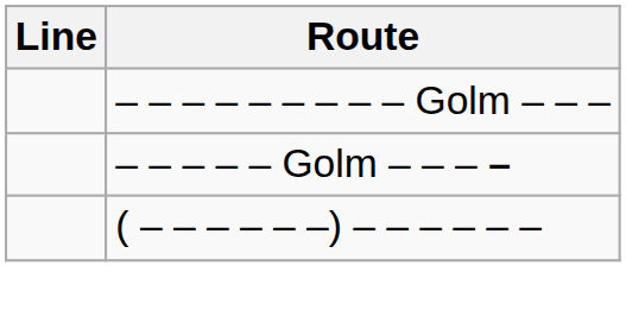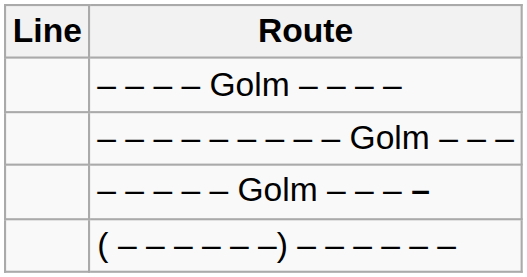+ row: – – – – Golm – – – –
